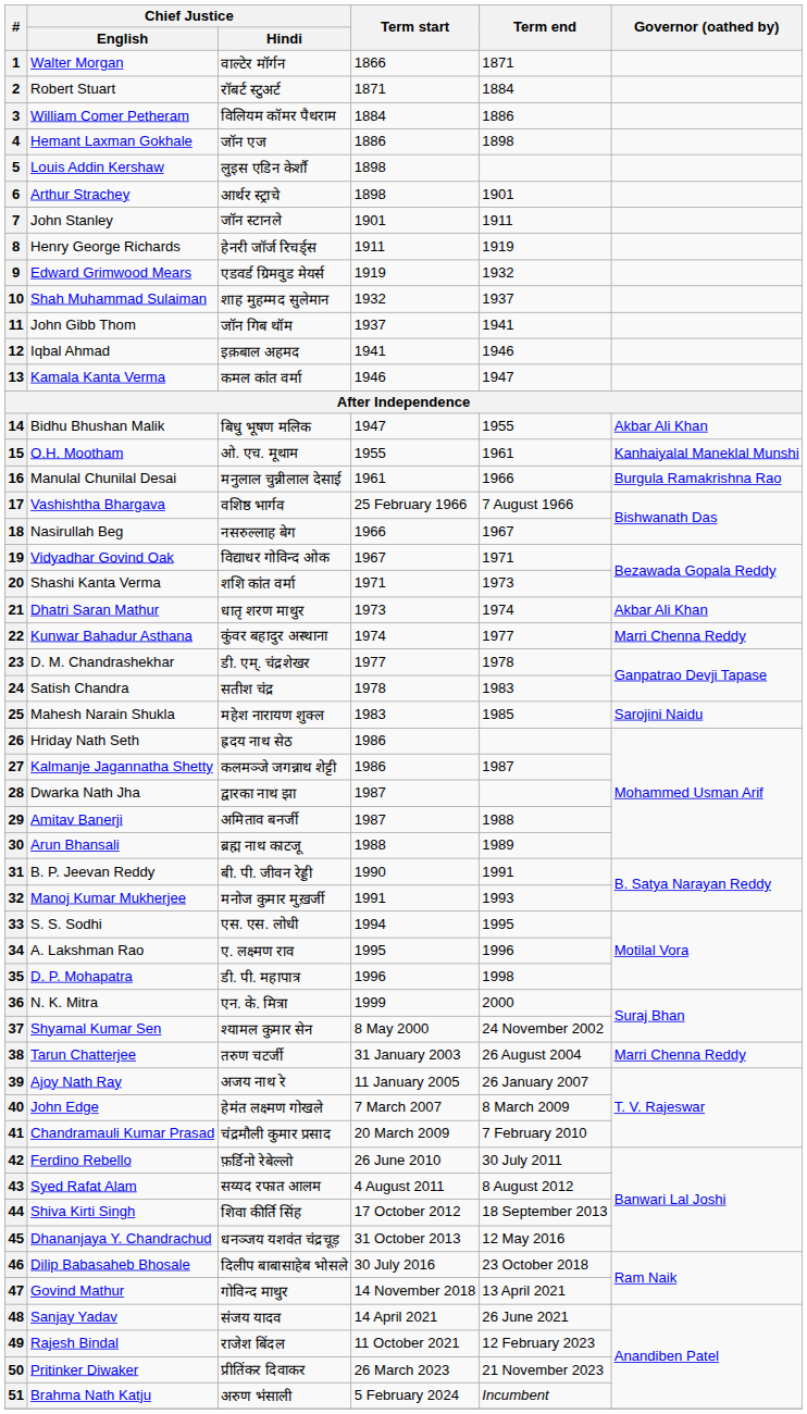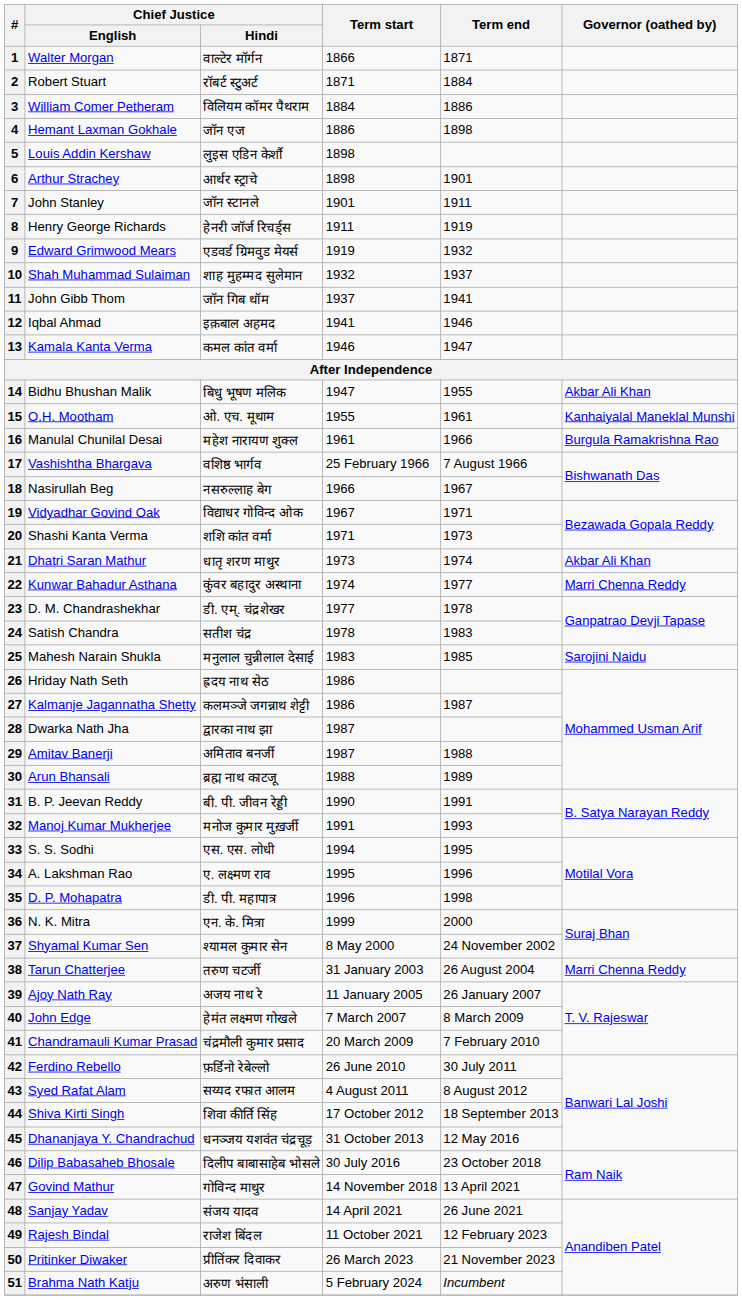16 | Chief Justice / Hindi: मनुलाल चुन्नीलाल देसाई -> महेश नारायण शुक्ल
25 | Chief Justice / Hindi: महेश नारायण शुक्ल -> मनुलाल चुन्नीलाल देसाई
